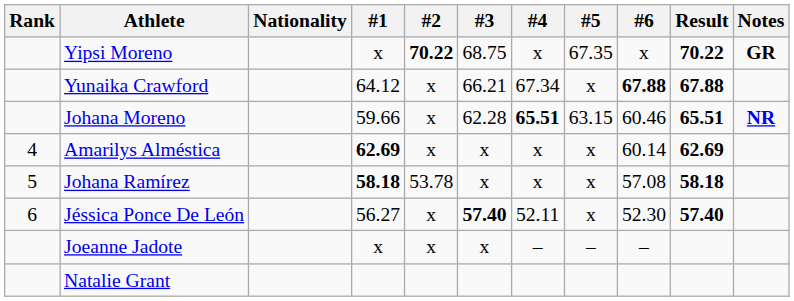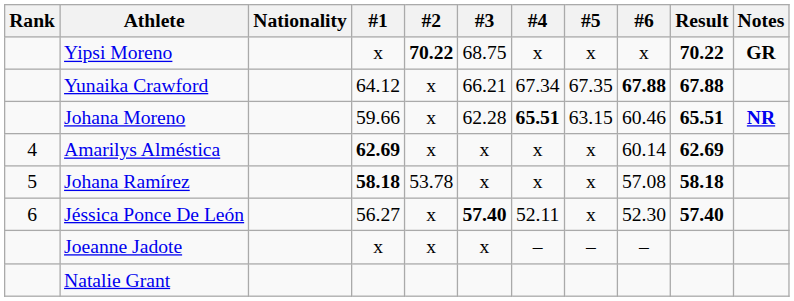Yipsi Moreno | #5: 67.35 -> x
Yunaika Crawford | #5: x -> 67.35
